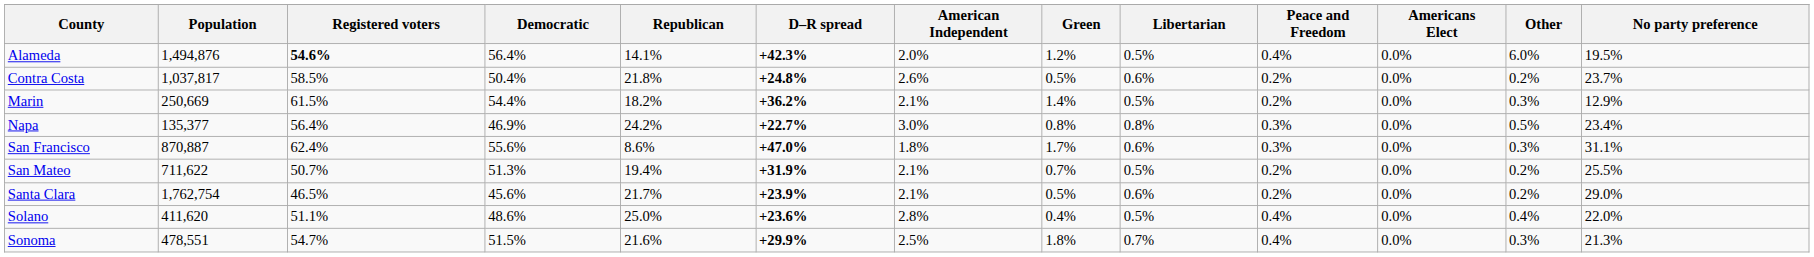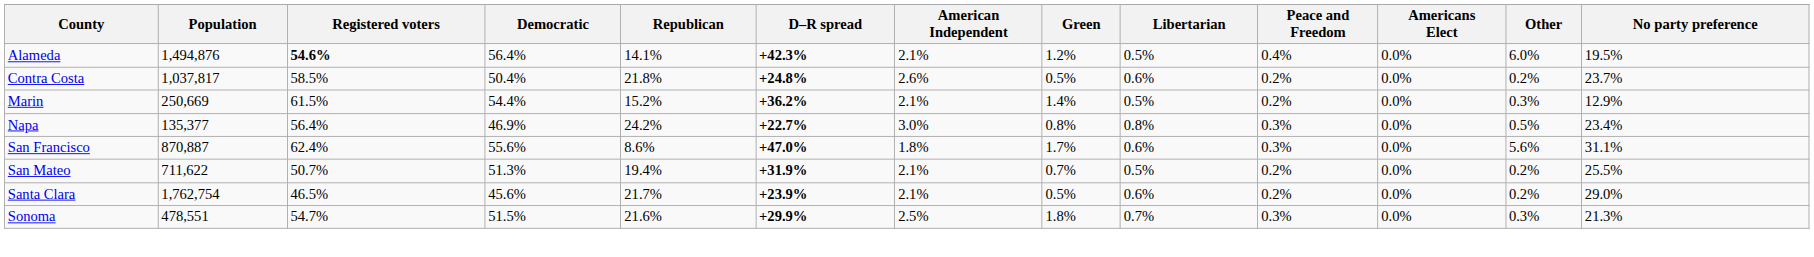Alameda | American Independent: 2.0% -> 2.1%
Marin | Republican: 18.2% -> 15.2%
San Francisco | Other: 0.3% -> 5.6%
- row: Solano | 411,620 | 51.1% | 48.6% | 25.0% | +23.6% | 2.8% | 0.4% | 0.5% | 0.4% | 0.0% | 0.4% | 22.0%
Sonoma | Peace and Freedom: 0.4% -> 0.3%
